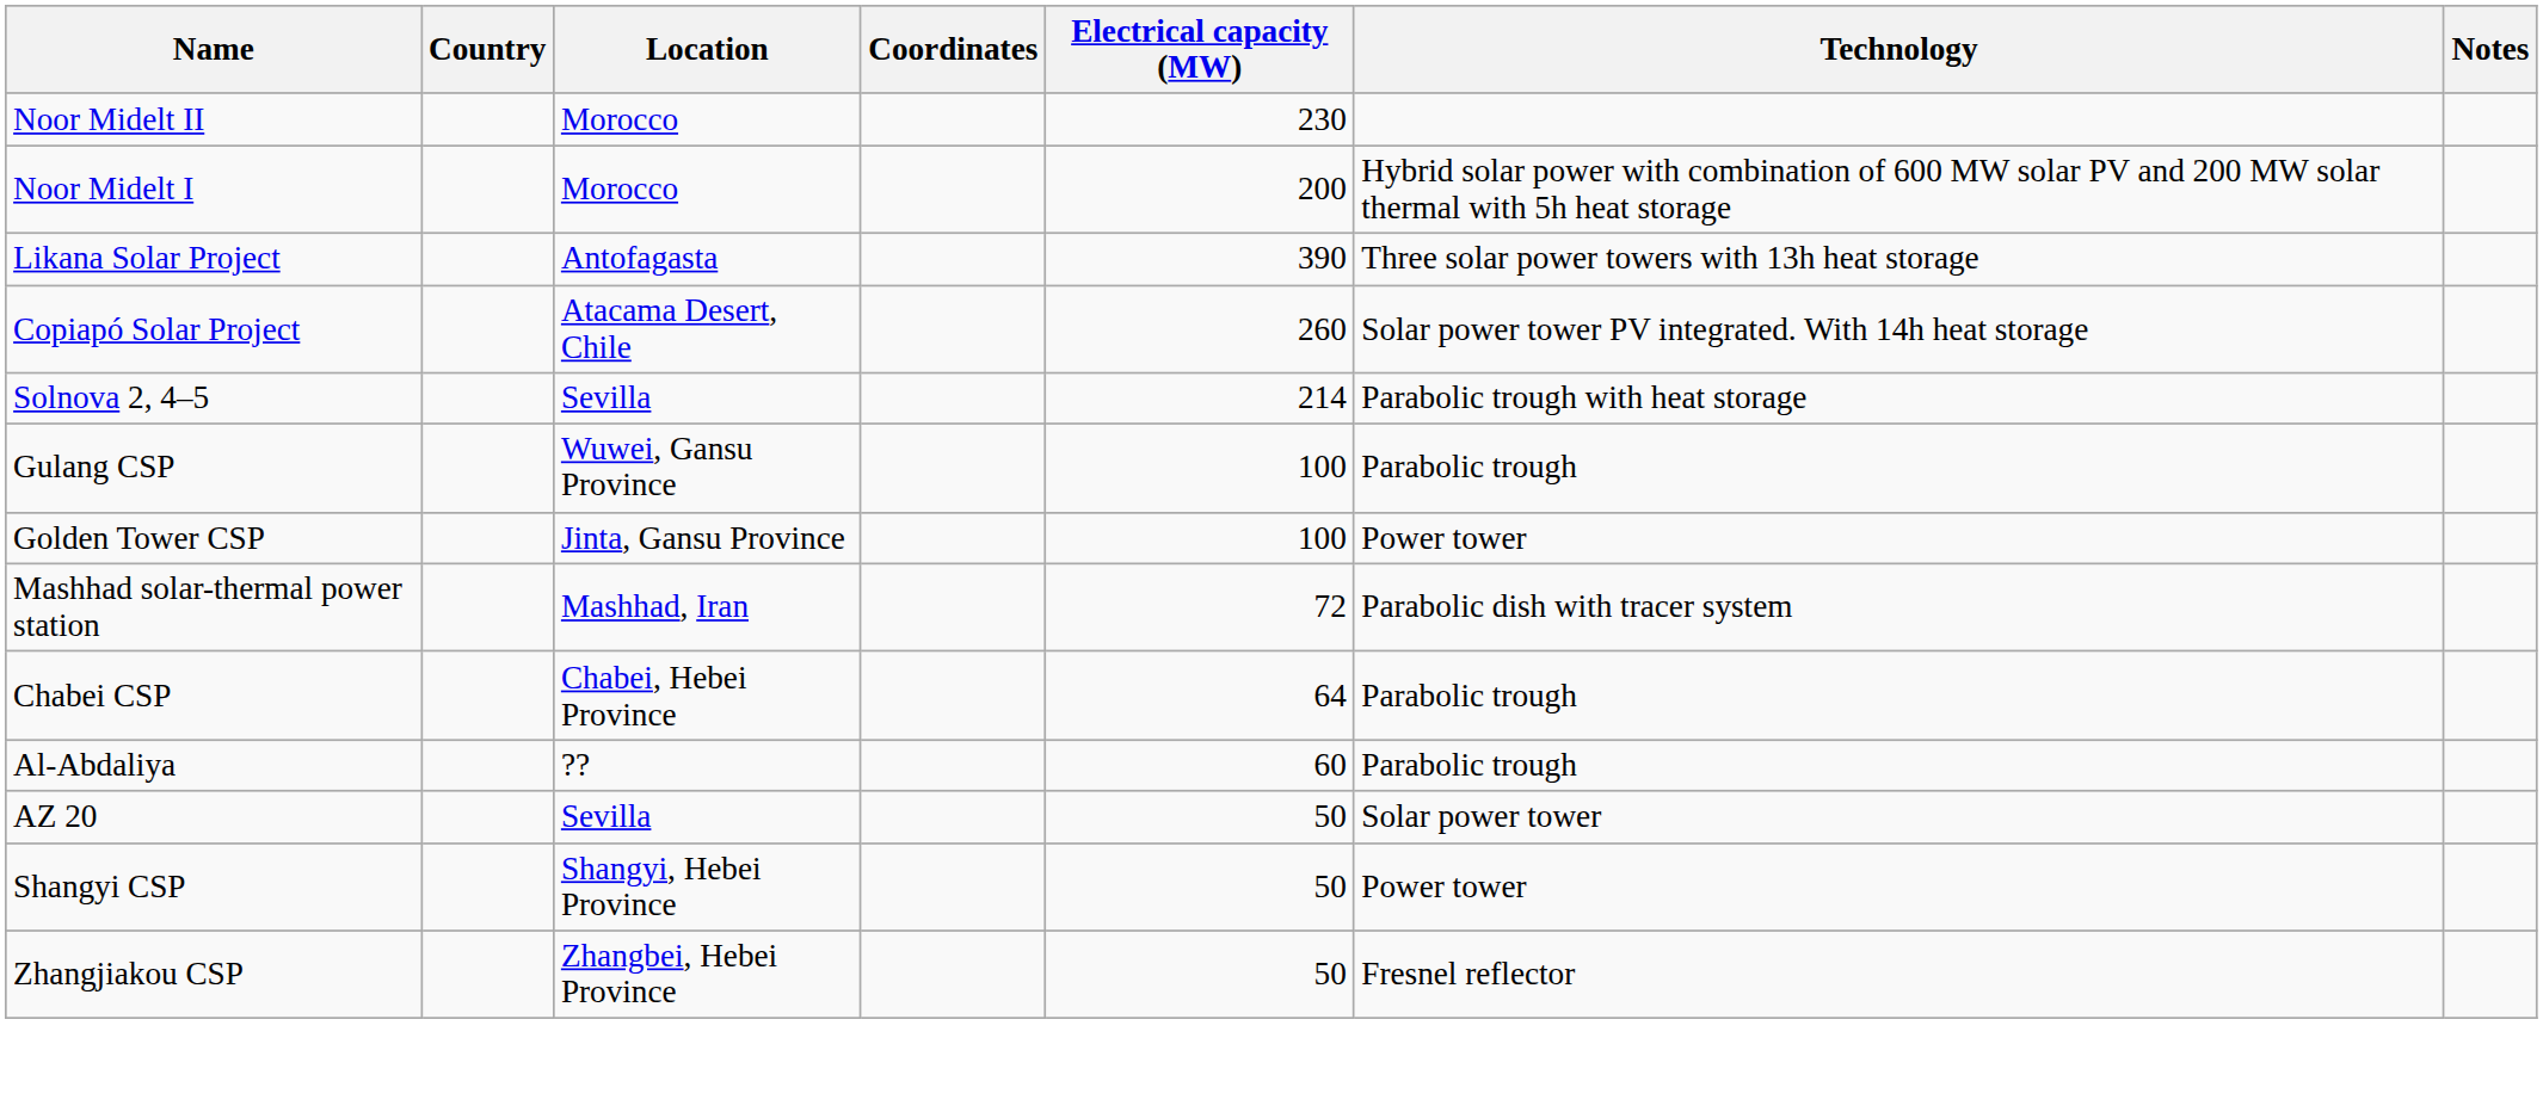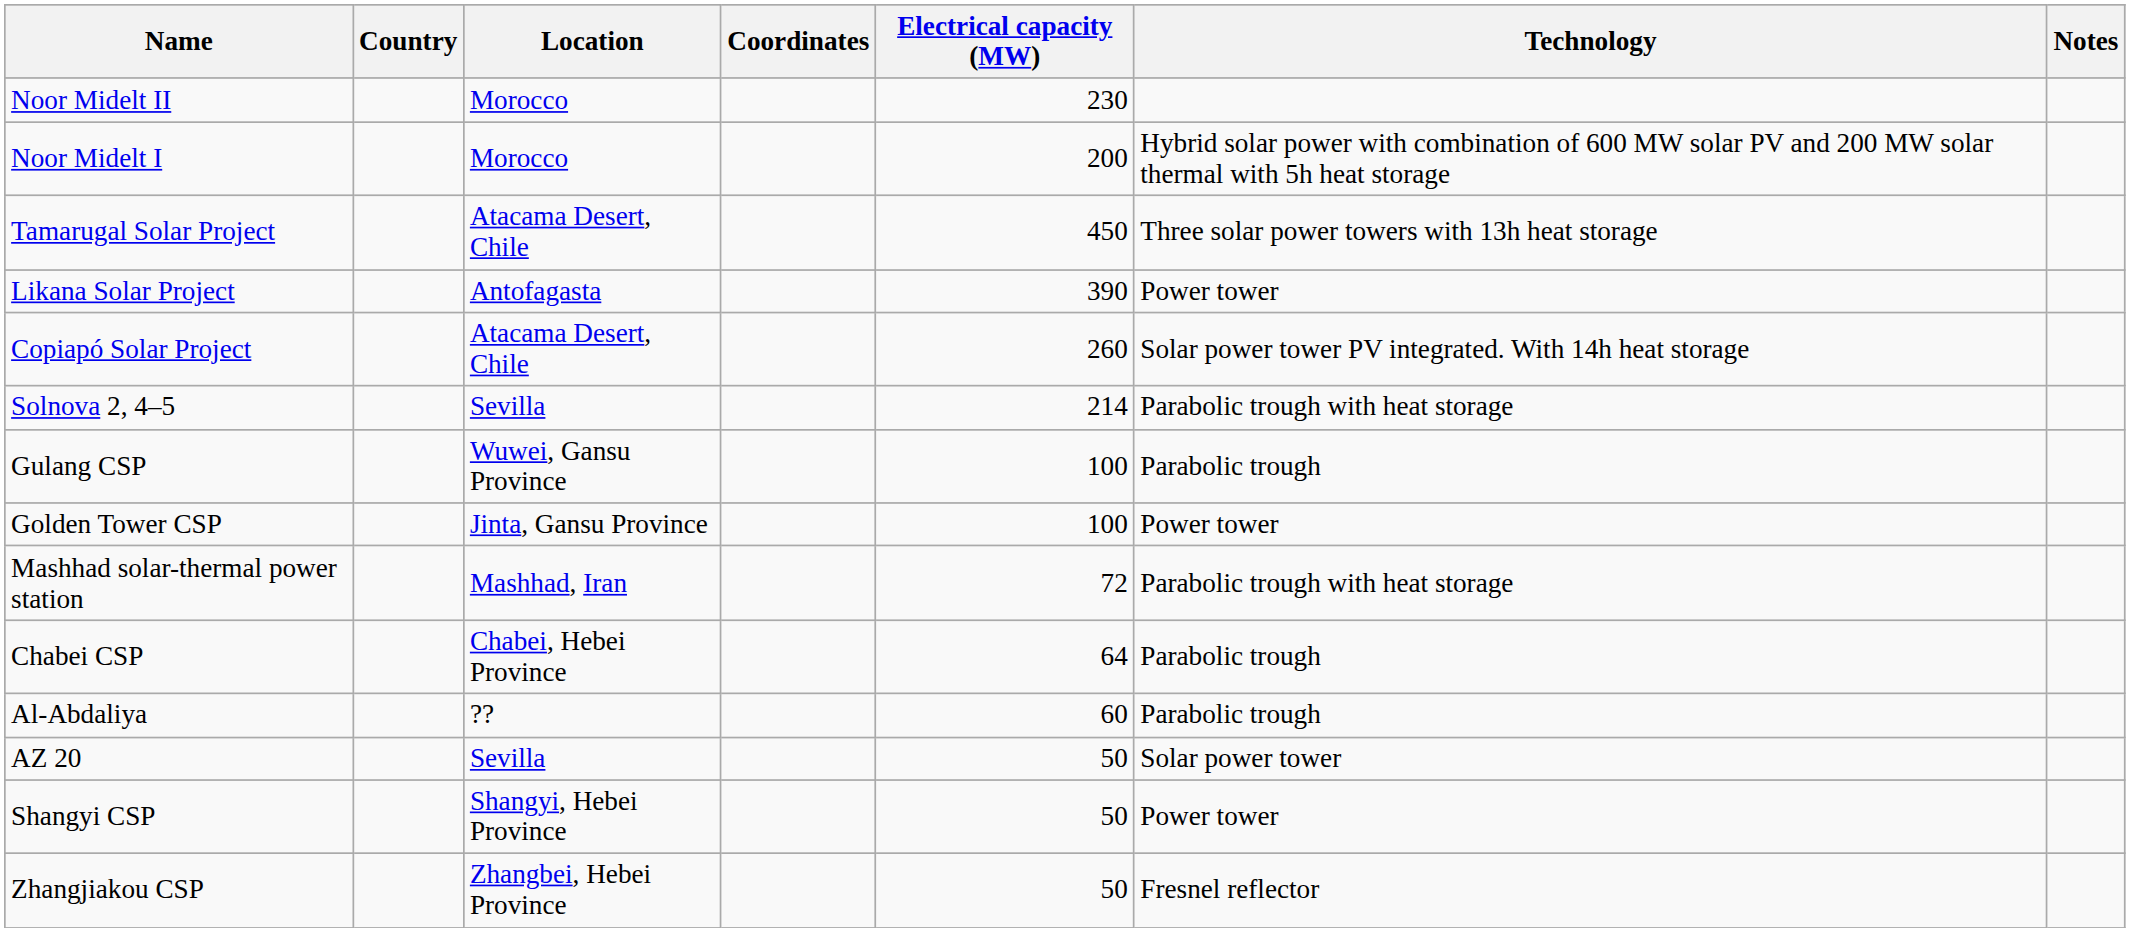+ row: Tamarugal Solar Project | Atacama Desert, Chile | 450 | Three solar power towers with 13h heat storage
Likana Solar Project | Technology: Three solar power towers with 13h heat storage -> Power tower
Mashhad solar-thermal power station | Technology: Parabolic dish with tracer system -> Parabolic trough with heat storage
